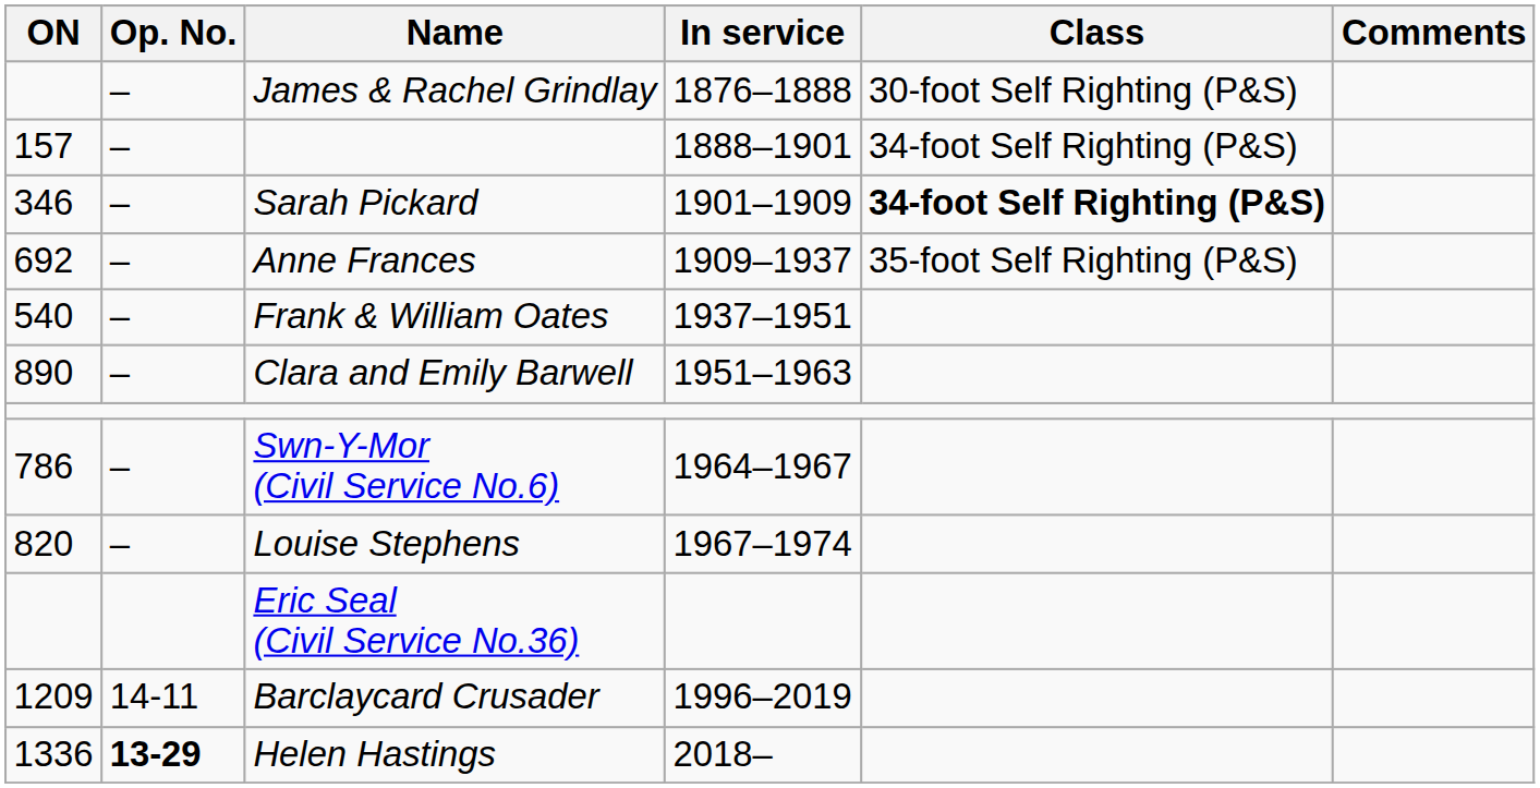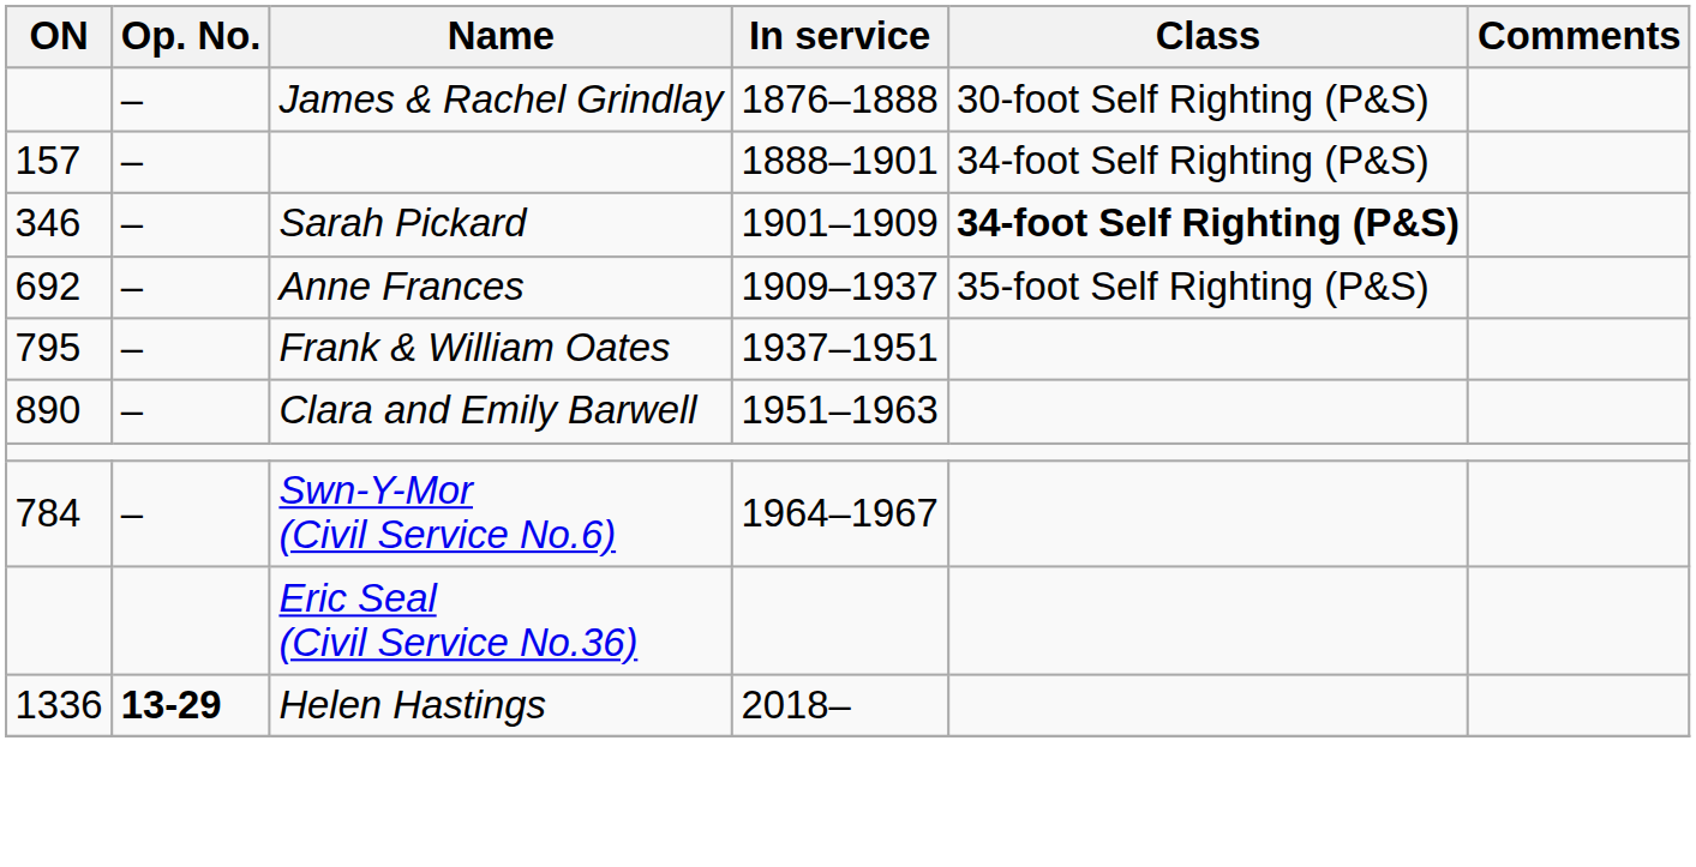Frank & William Oates | ON: 540 -> 795
Swn-Y-Mor (Civil Service No.6) | ON: 786 -> 784
- row: 820 | – | Louise Stephens | 1967–1974
- row: 1209 | 14-11 | Barclaycard Crusader | 1996–2019
